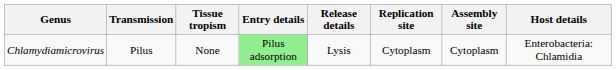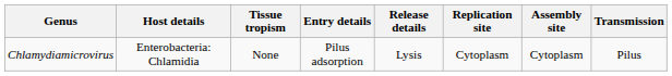columns swapped: Host details <-> Transmission
Chlamydiamicrovirus | Entry details: lightgreen background -> no background
